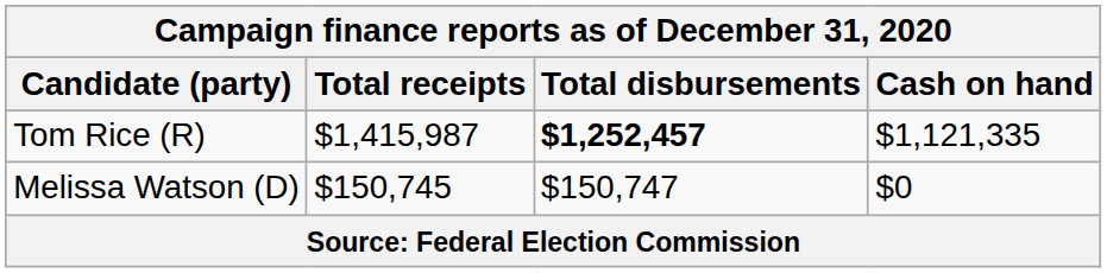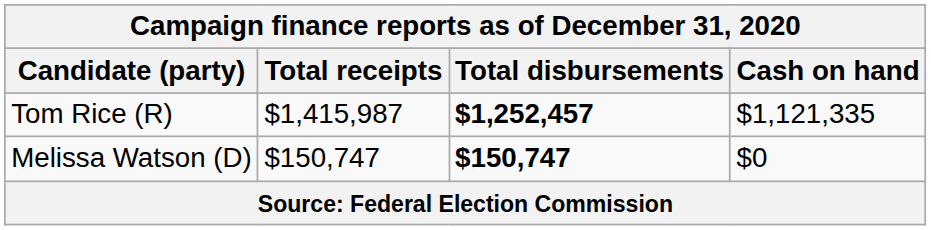Melissa Watson (D) | Total receipts: $150,745 -> $150,747
Melissa Watson (D) | Total disbursements: normal -> bold
